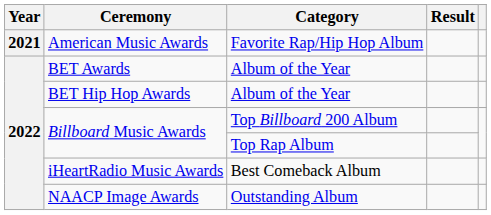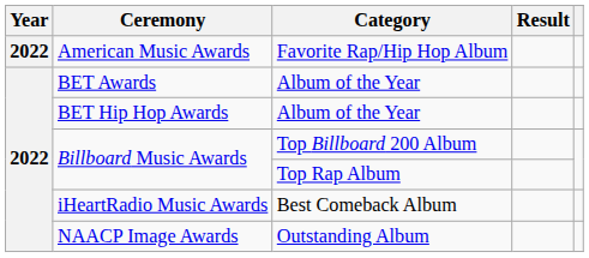American Music Awards | Year: 2021 -> 2022
